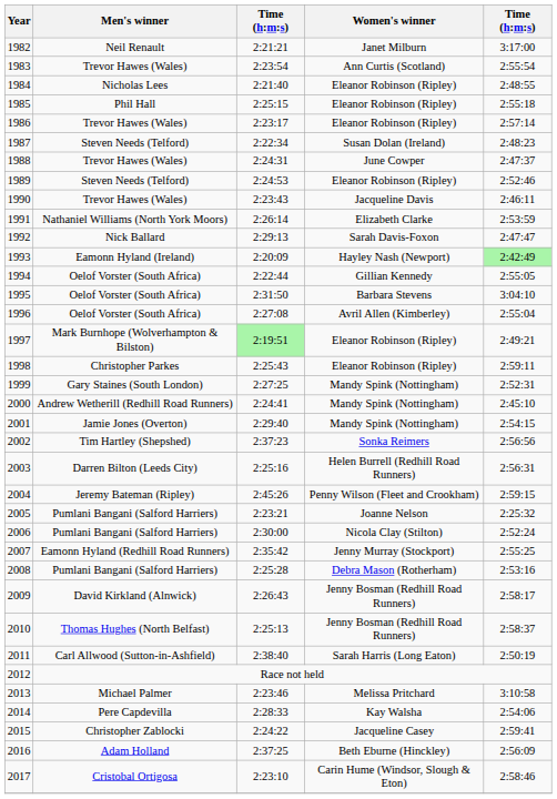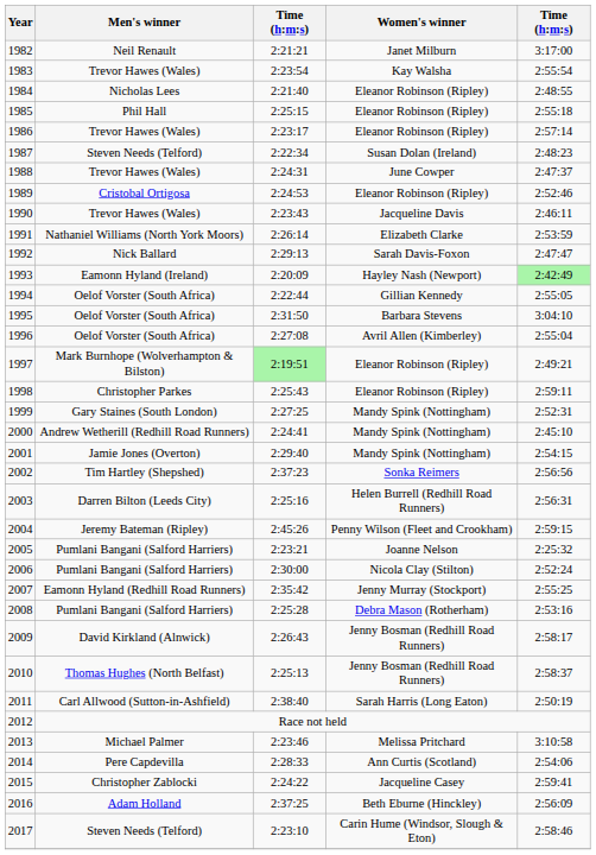1983 | Women's winner: Ann Curtis (Scotland) -> Kay Walsha
1989 | Men's winner: Steven Needs (Telford) -> Cristobal Ortigosa
2014 | Women's winner: Kay Walsha -> Ann Curtis (Scotland)
2017 | Men's winner: Cristobal Ortigosa -> Steven Needs (Telford)
